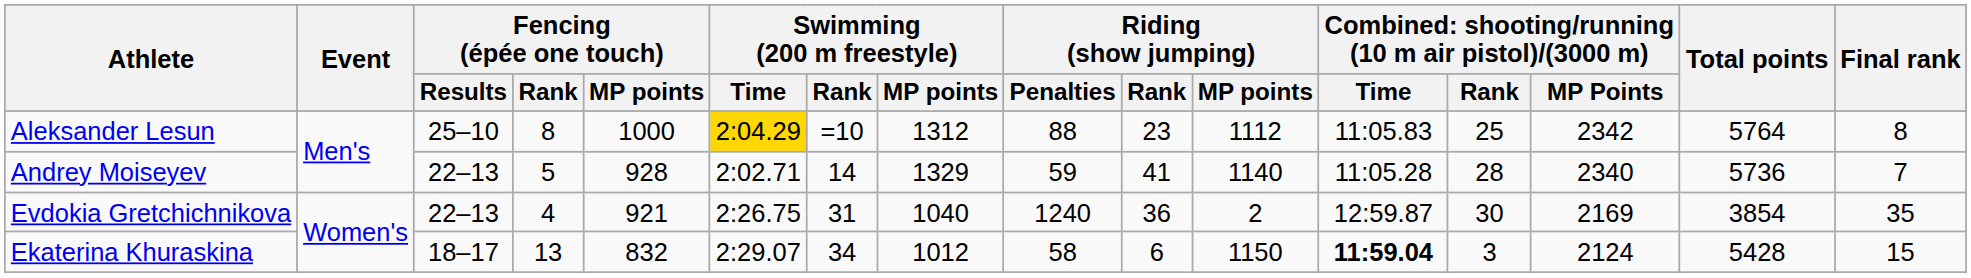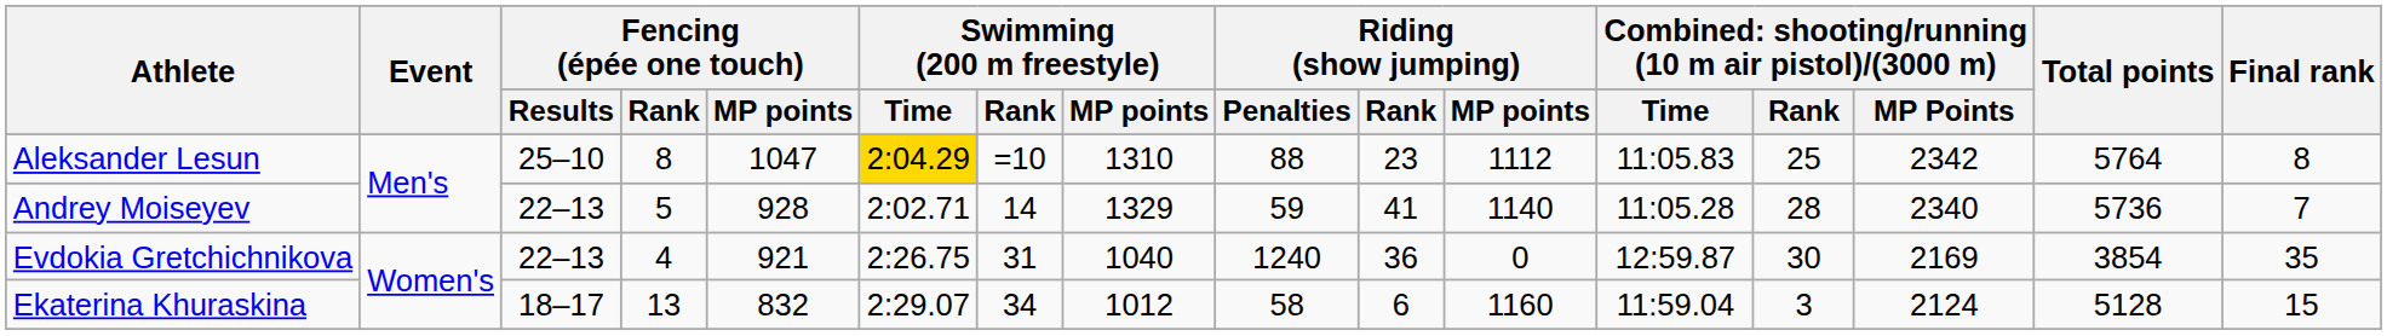Aleksander Lesun | Fencing (épée one touch) / MP points: 1000 -> 1047
Aleksander Lesun | Swimming (200 m freestyle) / MP points: 1312 -> 1310
Evdokia Gretchichnikova | Riding (show jumping) / MP points: 2 -> 0
Ekaterina Khuraskina | Riding (show jumping) / MP points: 1150 -> 1160
Ekaterina Khuraskina | column 12: bold -> normal
Ekaterina Khuraskina | Total points: 5428 -> 5128
